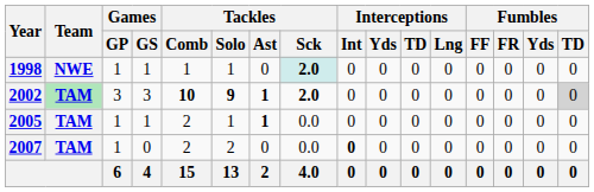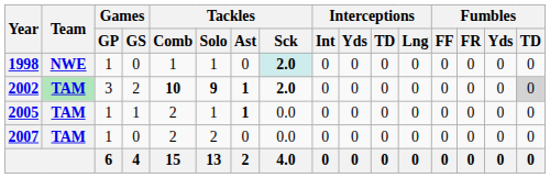1998 | Games / GS: 1 -> 0
2002 | Games / GS: 3 -> 2
2007 | Interceptions / Int: bold -> normal
